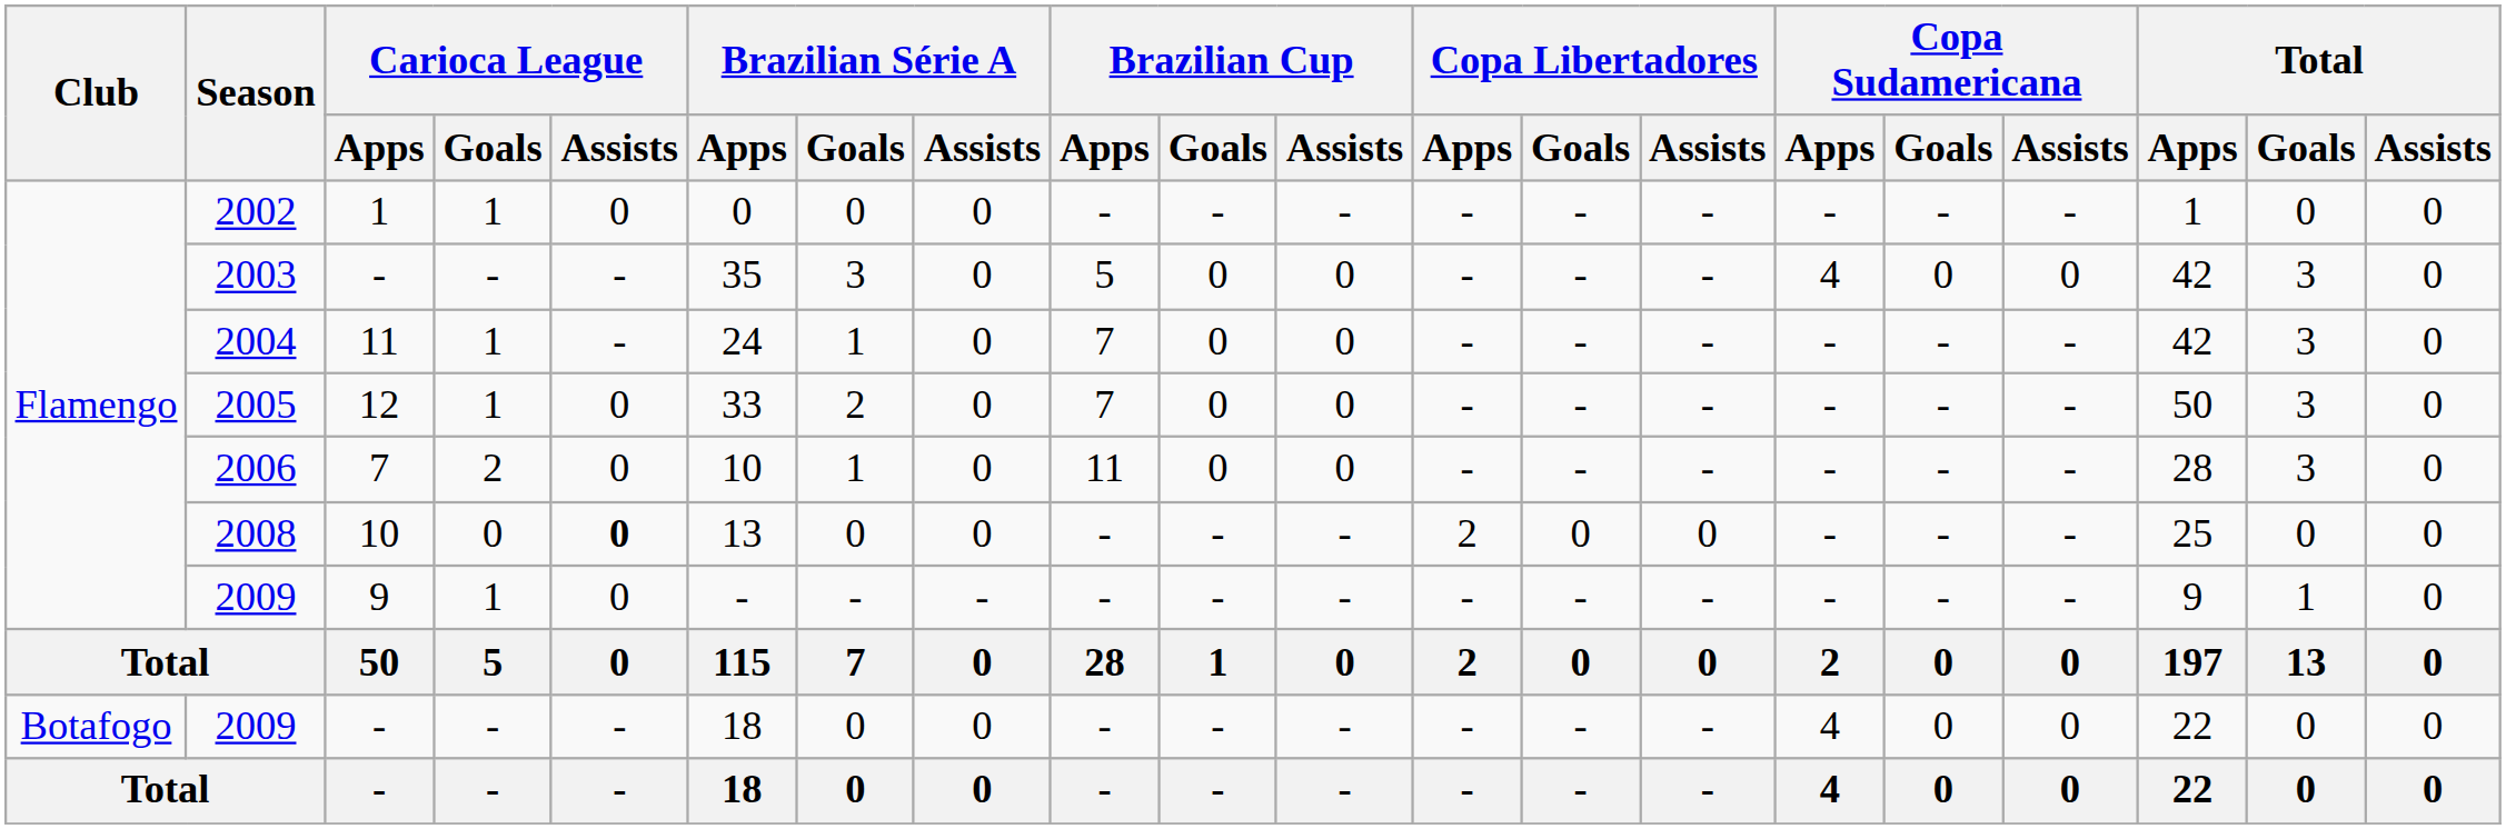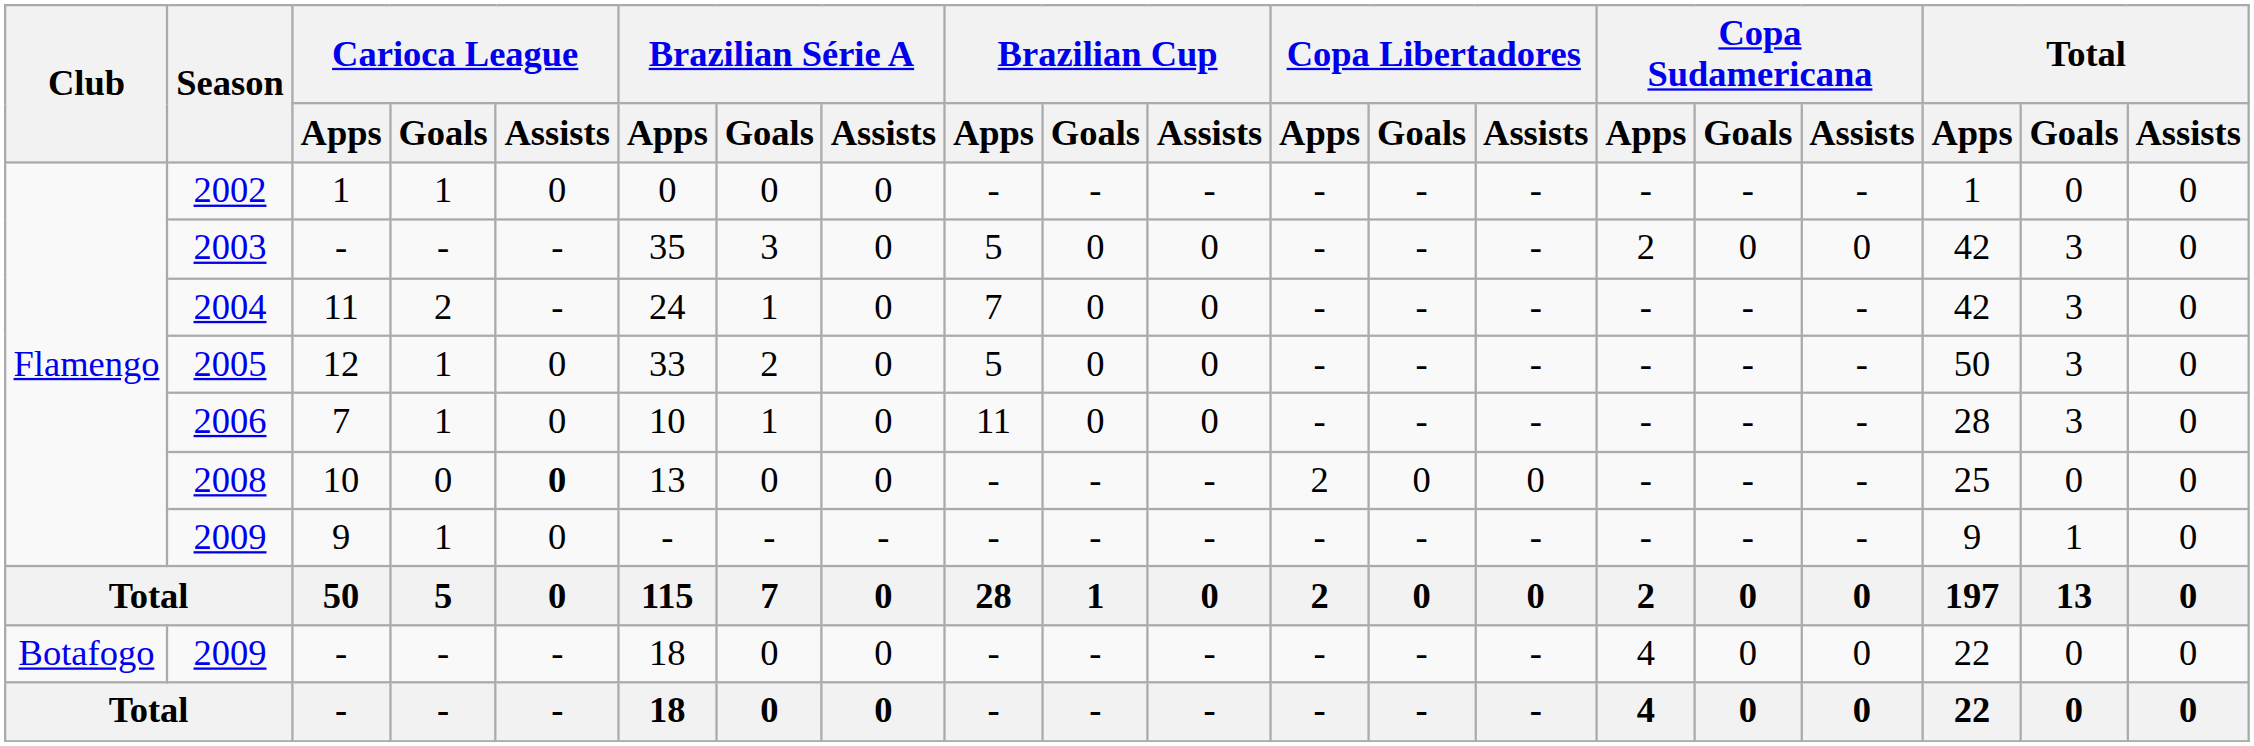2003 | Copa Sudamericana / Apps: 4 -> 2
2004 | Carioca League / Goals: 1 -> 2
2005 | Brazilian Cup / Apps: 7 -> 5
2006 | Carioca League / Goals: 2 -> 1
